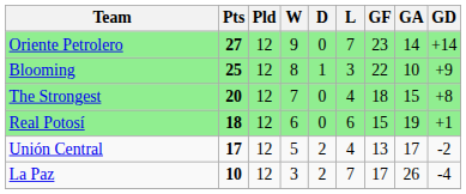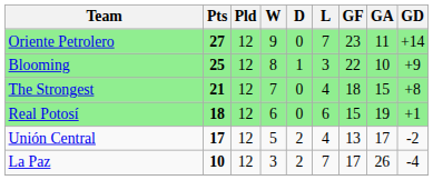Oriente Petrolero | GA: 14 -> 11
The Strongest | Pts: 20 -> 21
